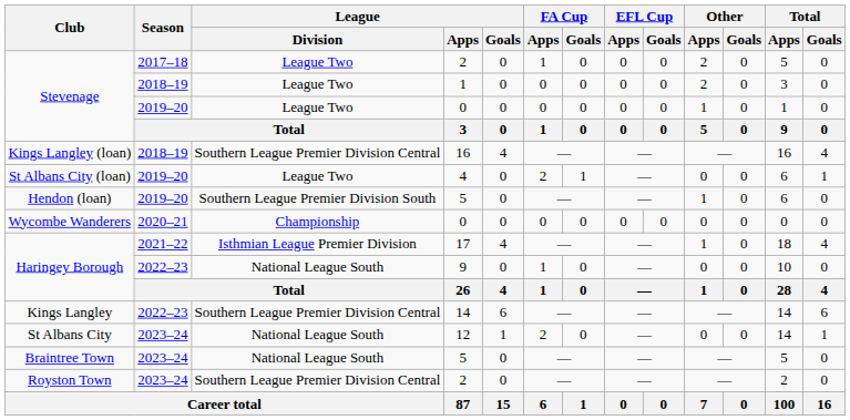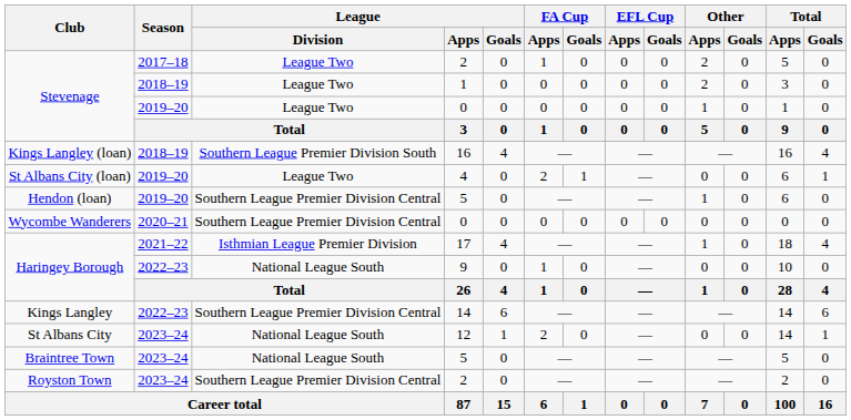Kings Langley (loan) | League / Division: Southern League Premier Division Central -> Southern League Premier Division South
Hendon (loan) | League / Division: Southern League Premier Division South -> Southern League Premier Division Central
Wycombe Wanderers | League / Division: Championship -> Southern League Premier Division Central
